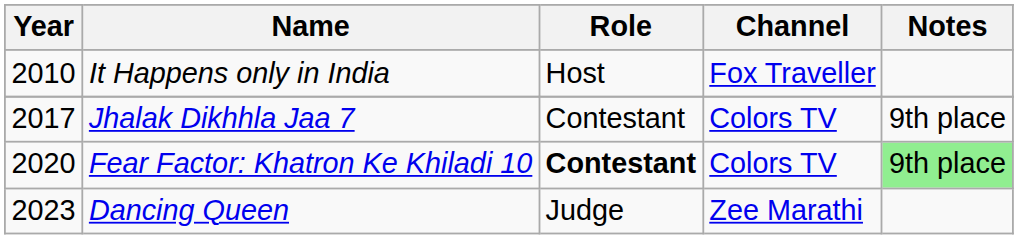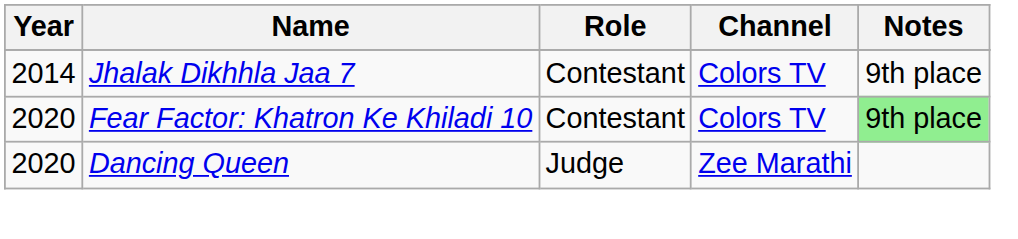- row: 2010 | It Happens only in India | Host | Fox Traveller
Jhalak Dikhhla Jaa 7 | Year: 2017 -> 2014
Fear Factor: Khatron Ke Khiladi 10 | Role: bold -> normal
Dancing Queen | Year: 2023 -> 2020
